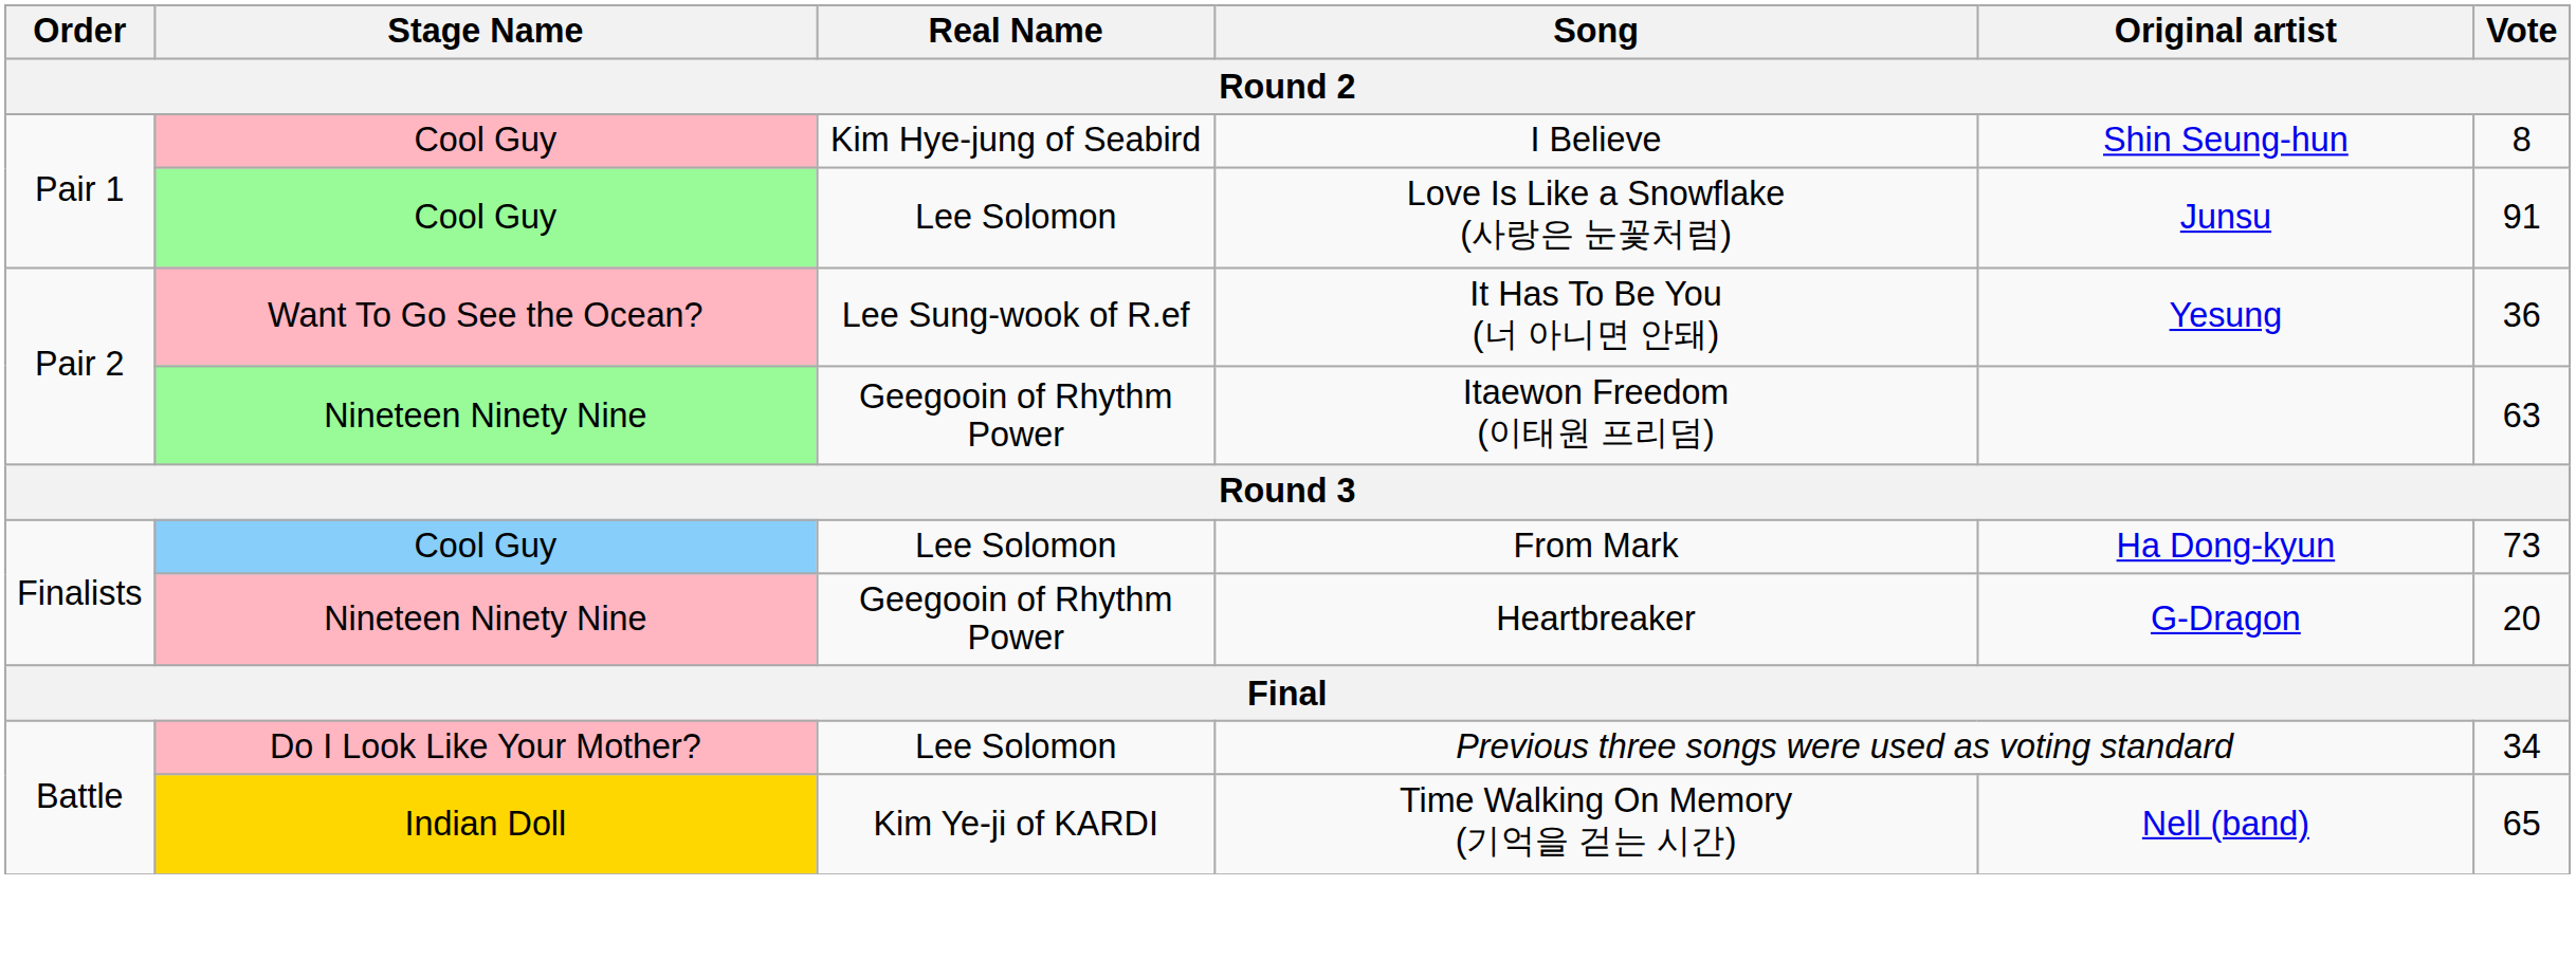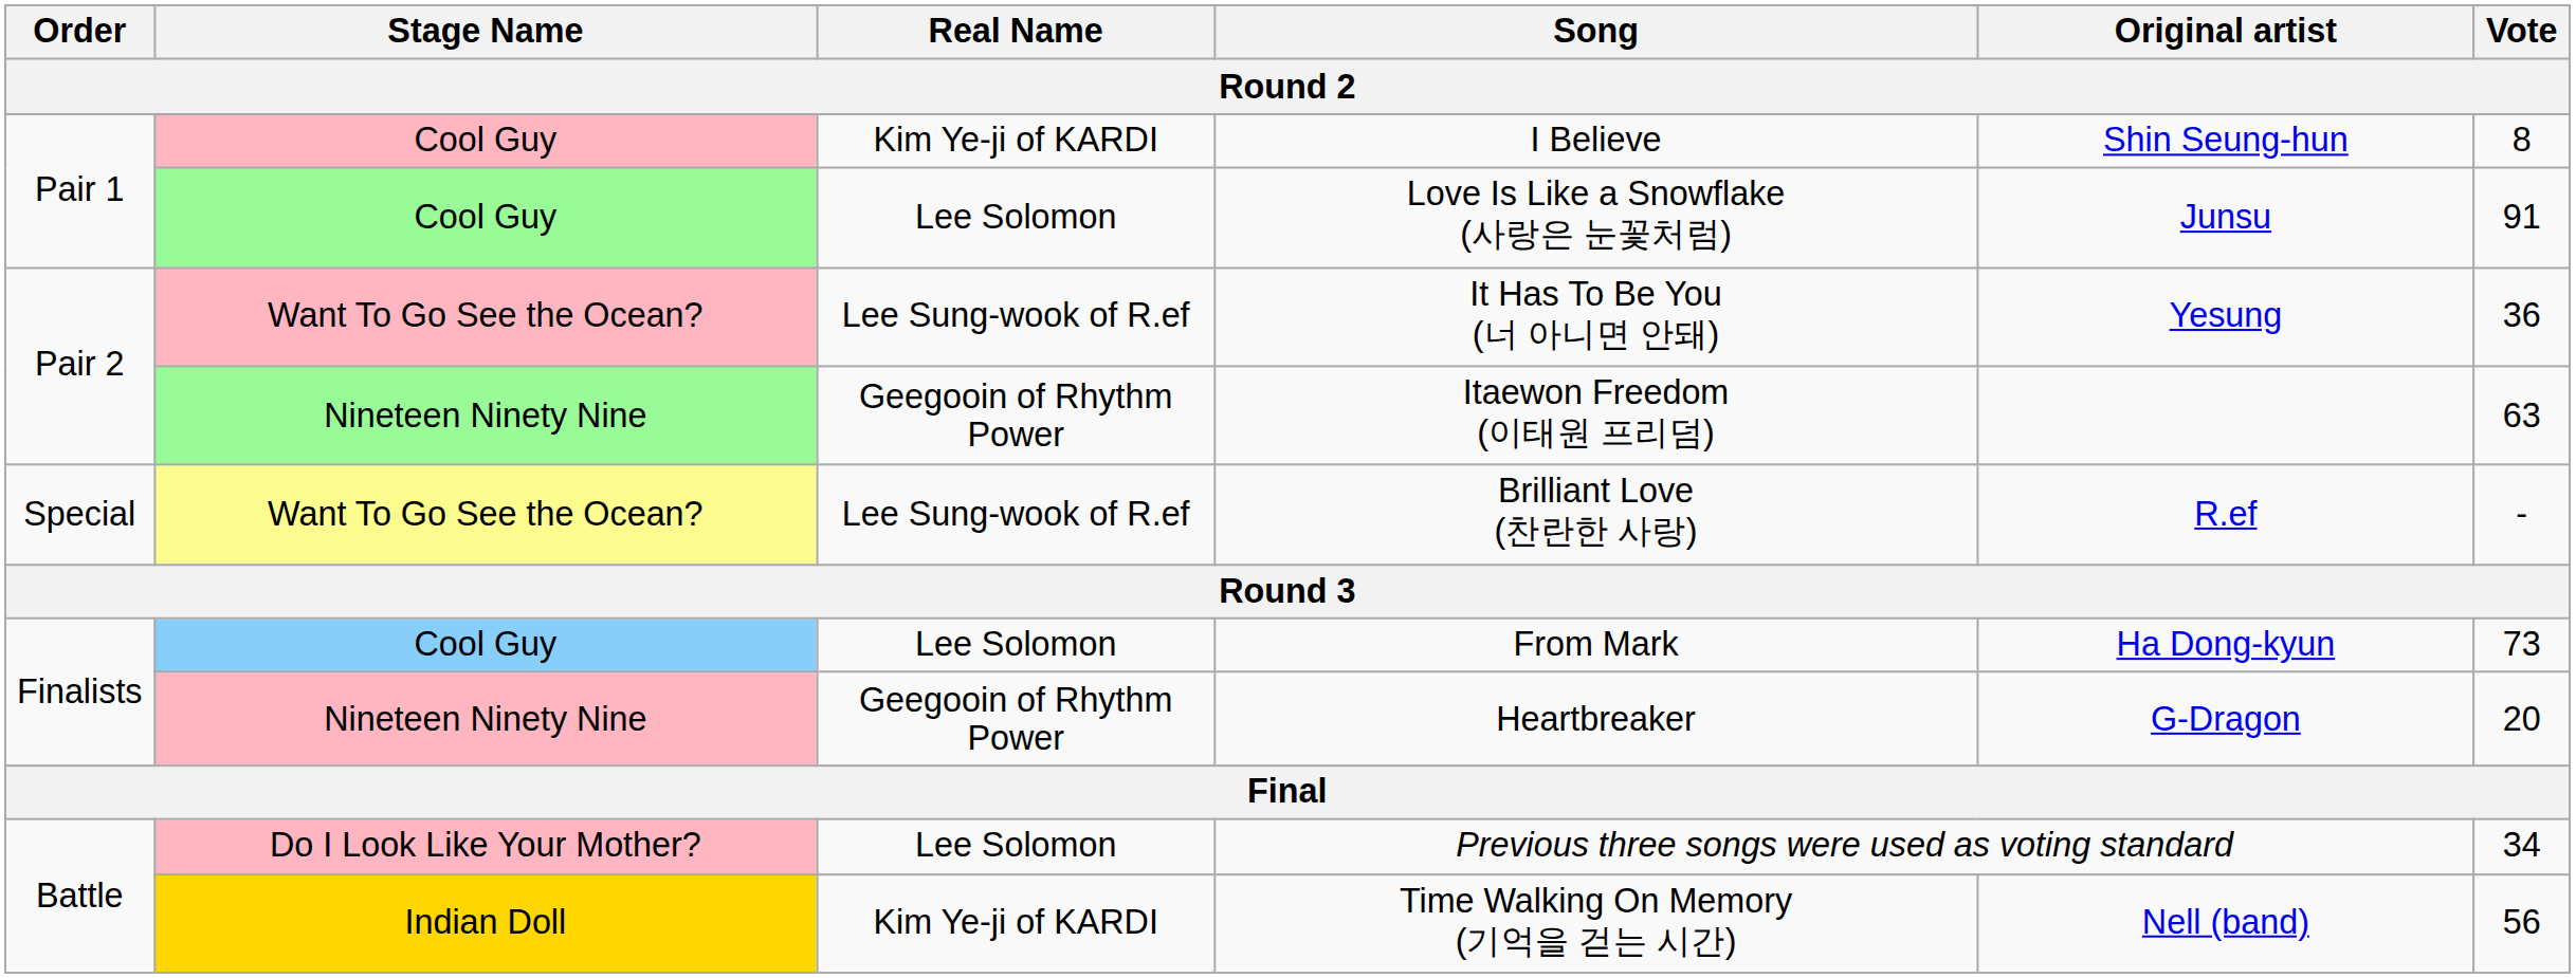I Believe | Real Name: Kim Hye-jung of Seabird -> Kim Ye-ji of KARDI
+ row: Special | Want To Go See the Ocean? | Lee Sung-wook of R.ef | Brilliant Love (찬란한 사랑) | R.ef | -
Time Walking On Memory (기억을 걷는 시간) | Vote: 65 -> 56
